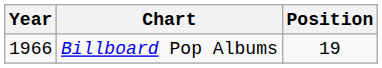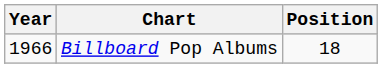Billboard Pop Albums | Position: 19 -> 18
